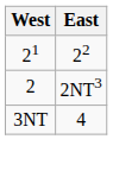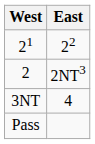+ row: Pass
